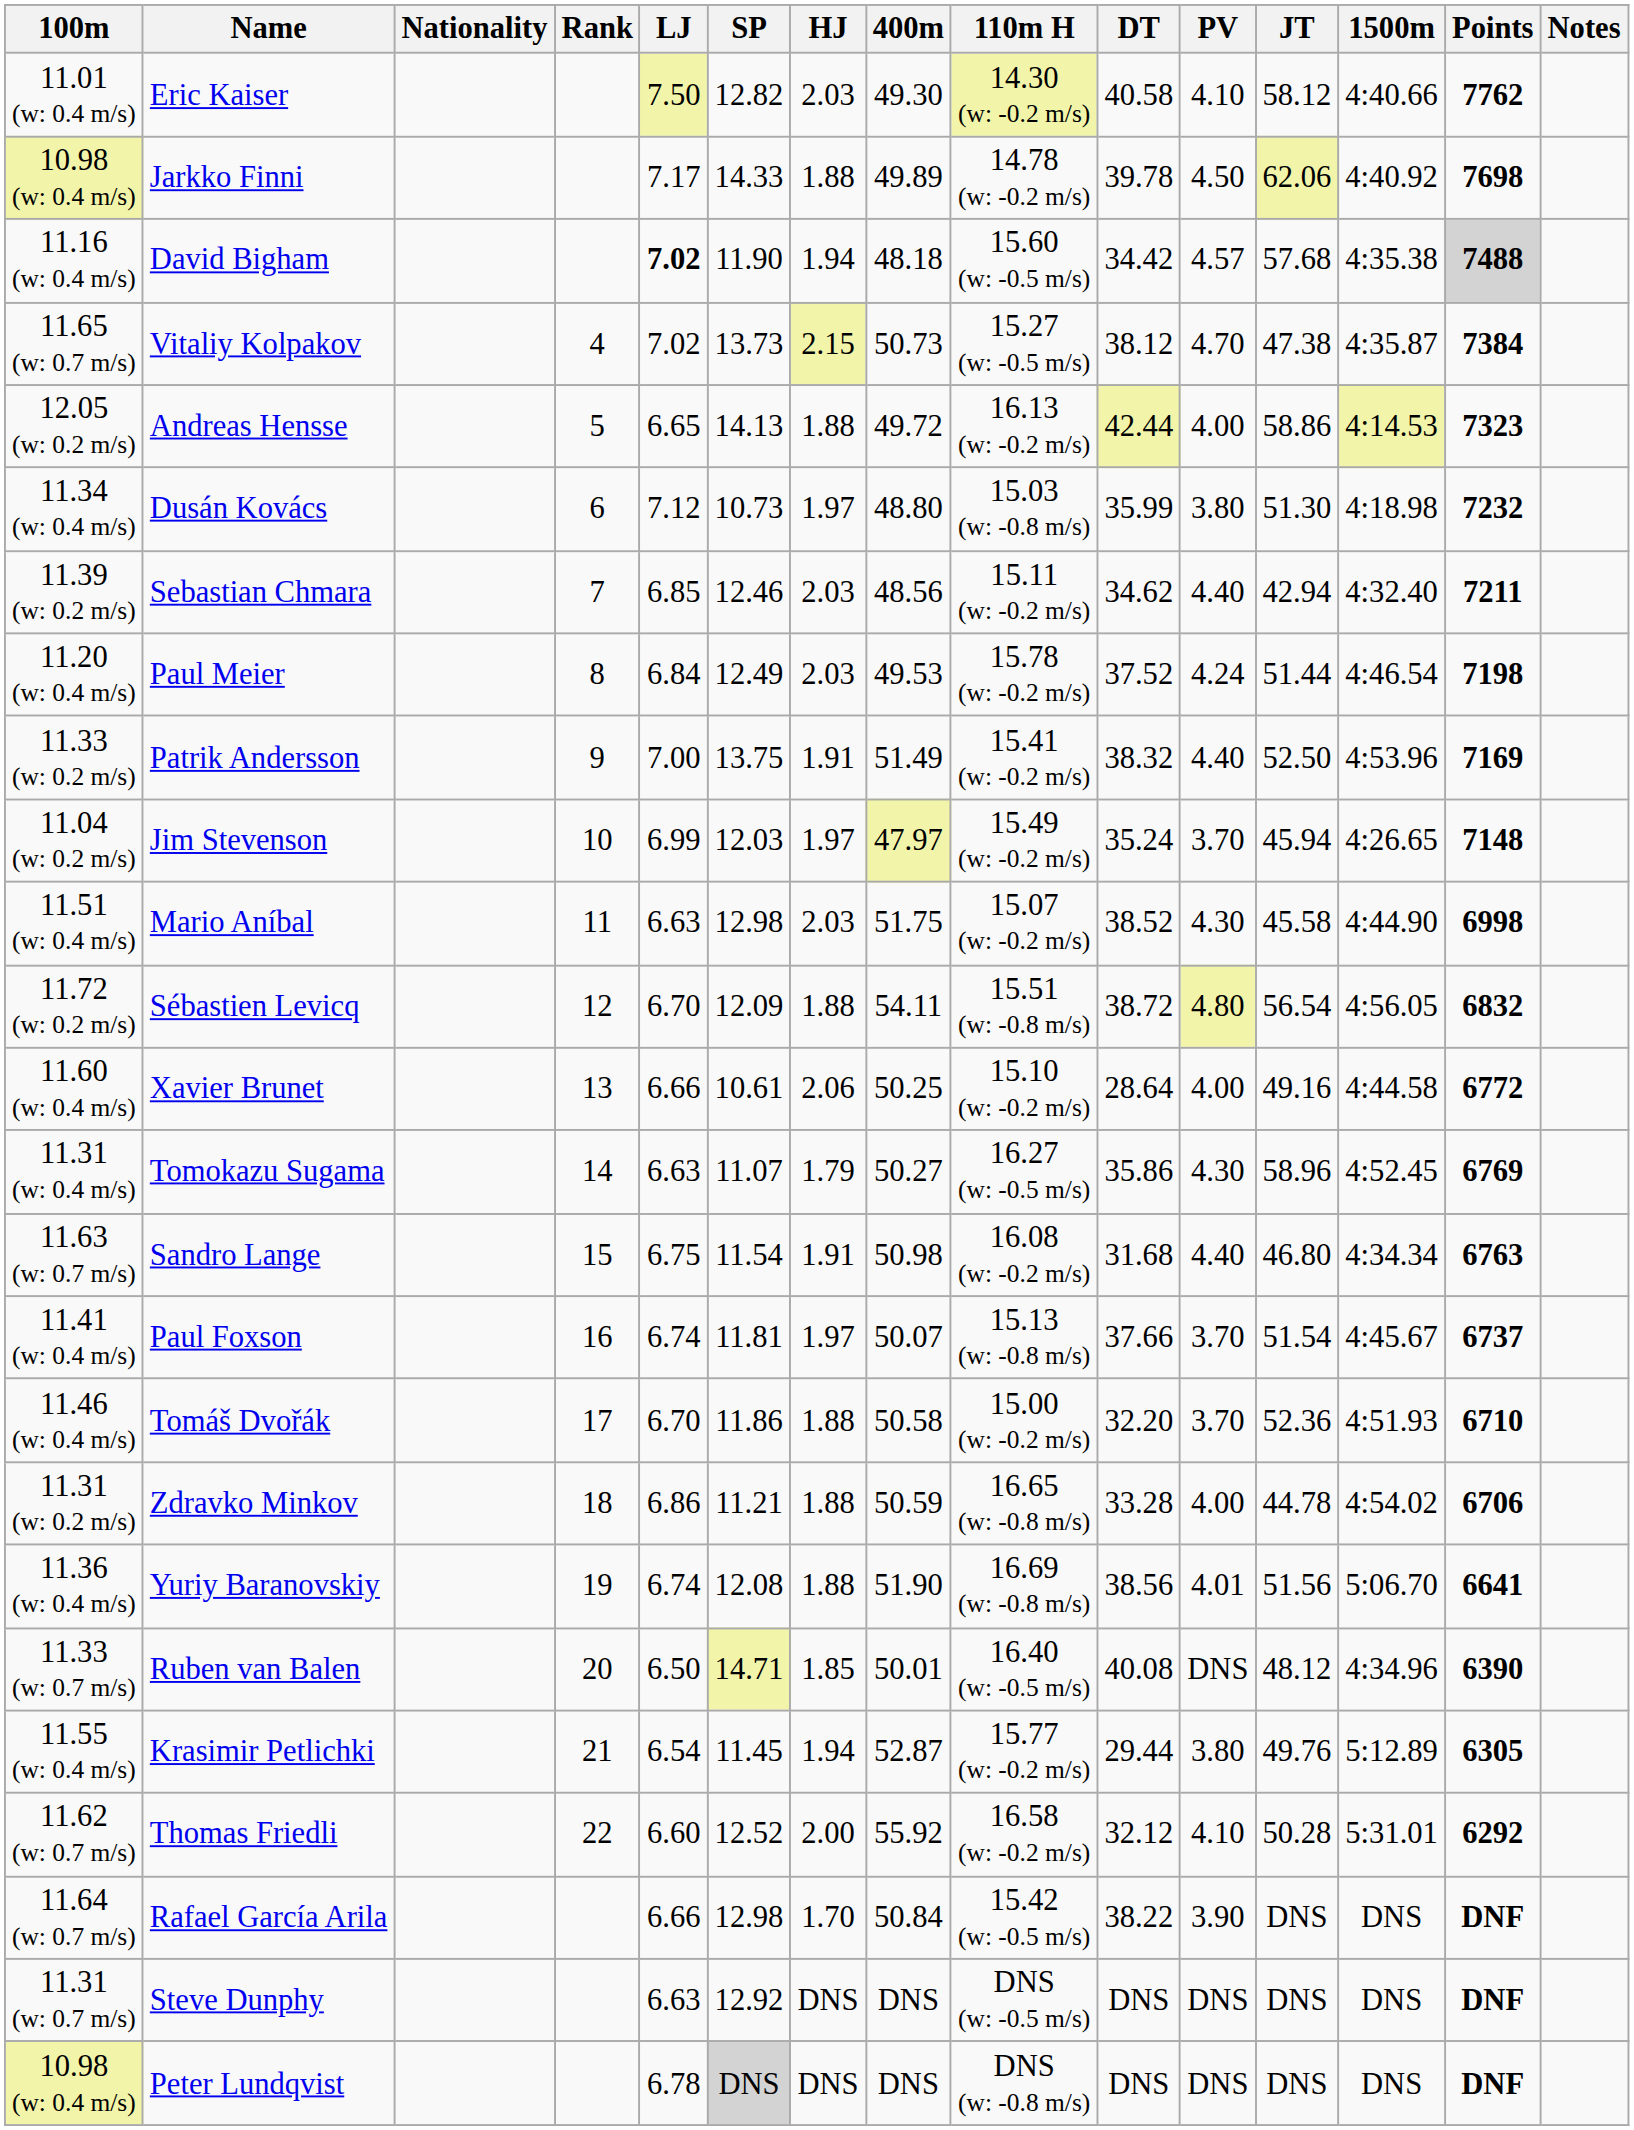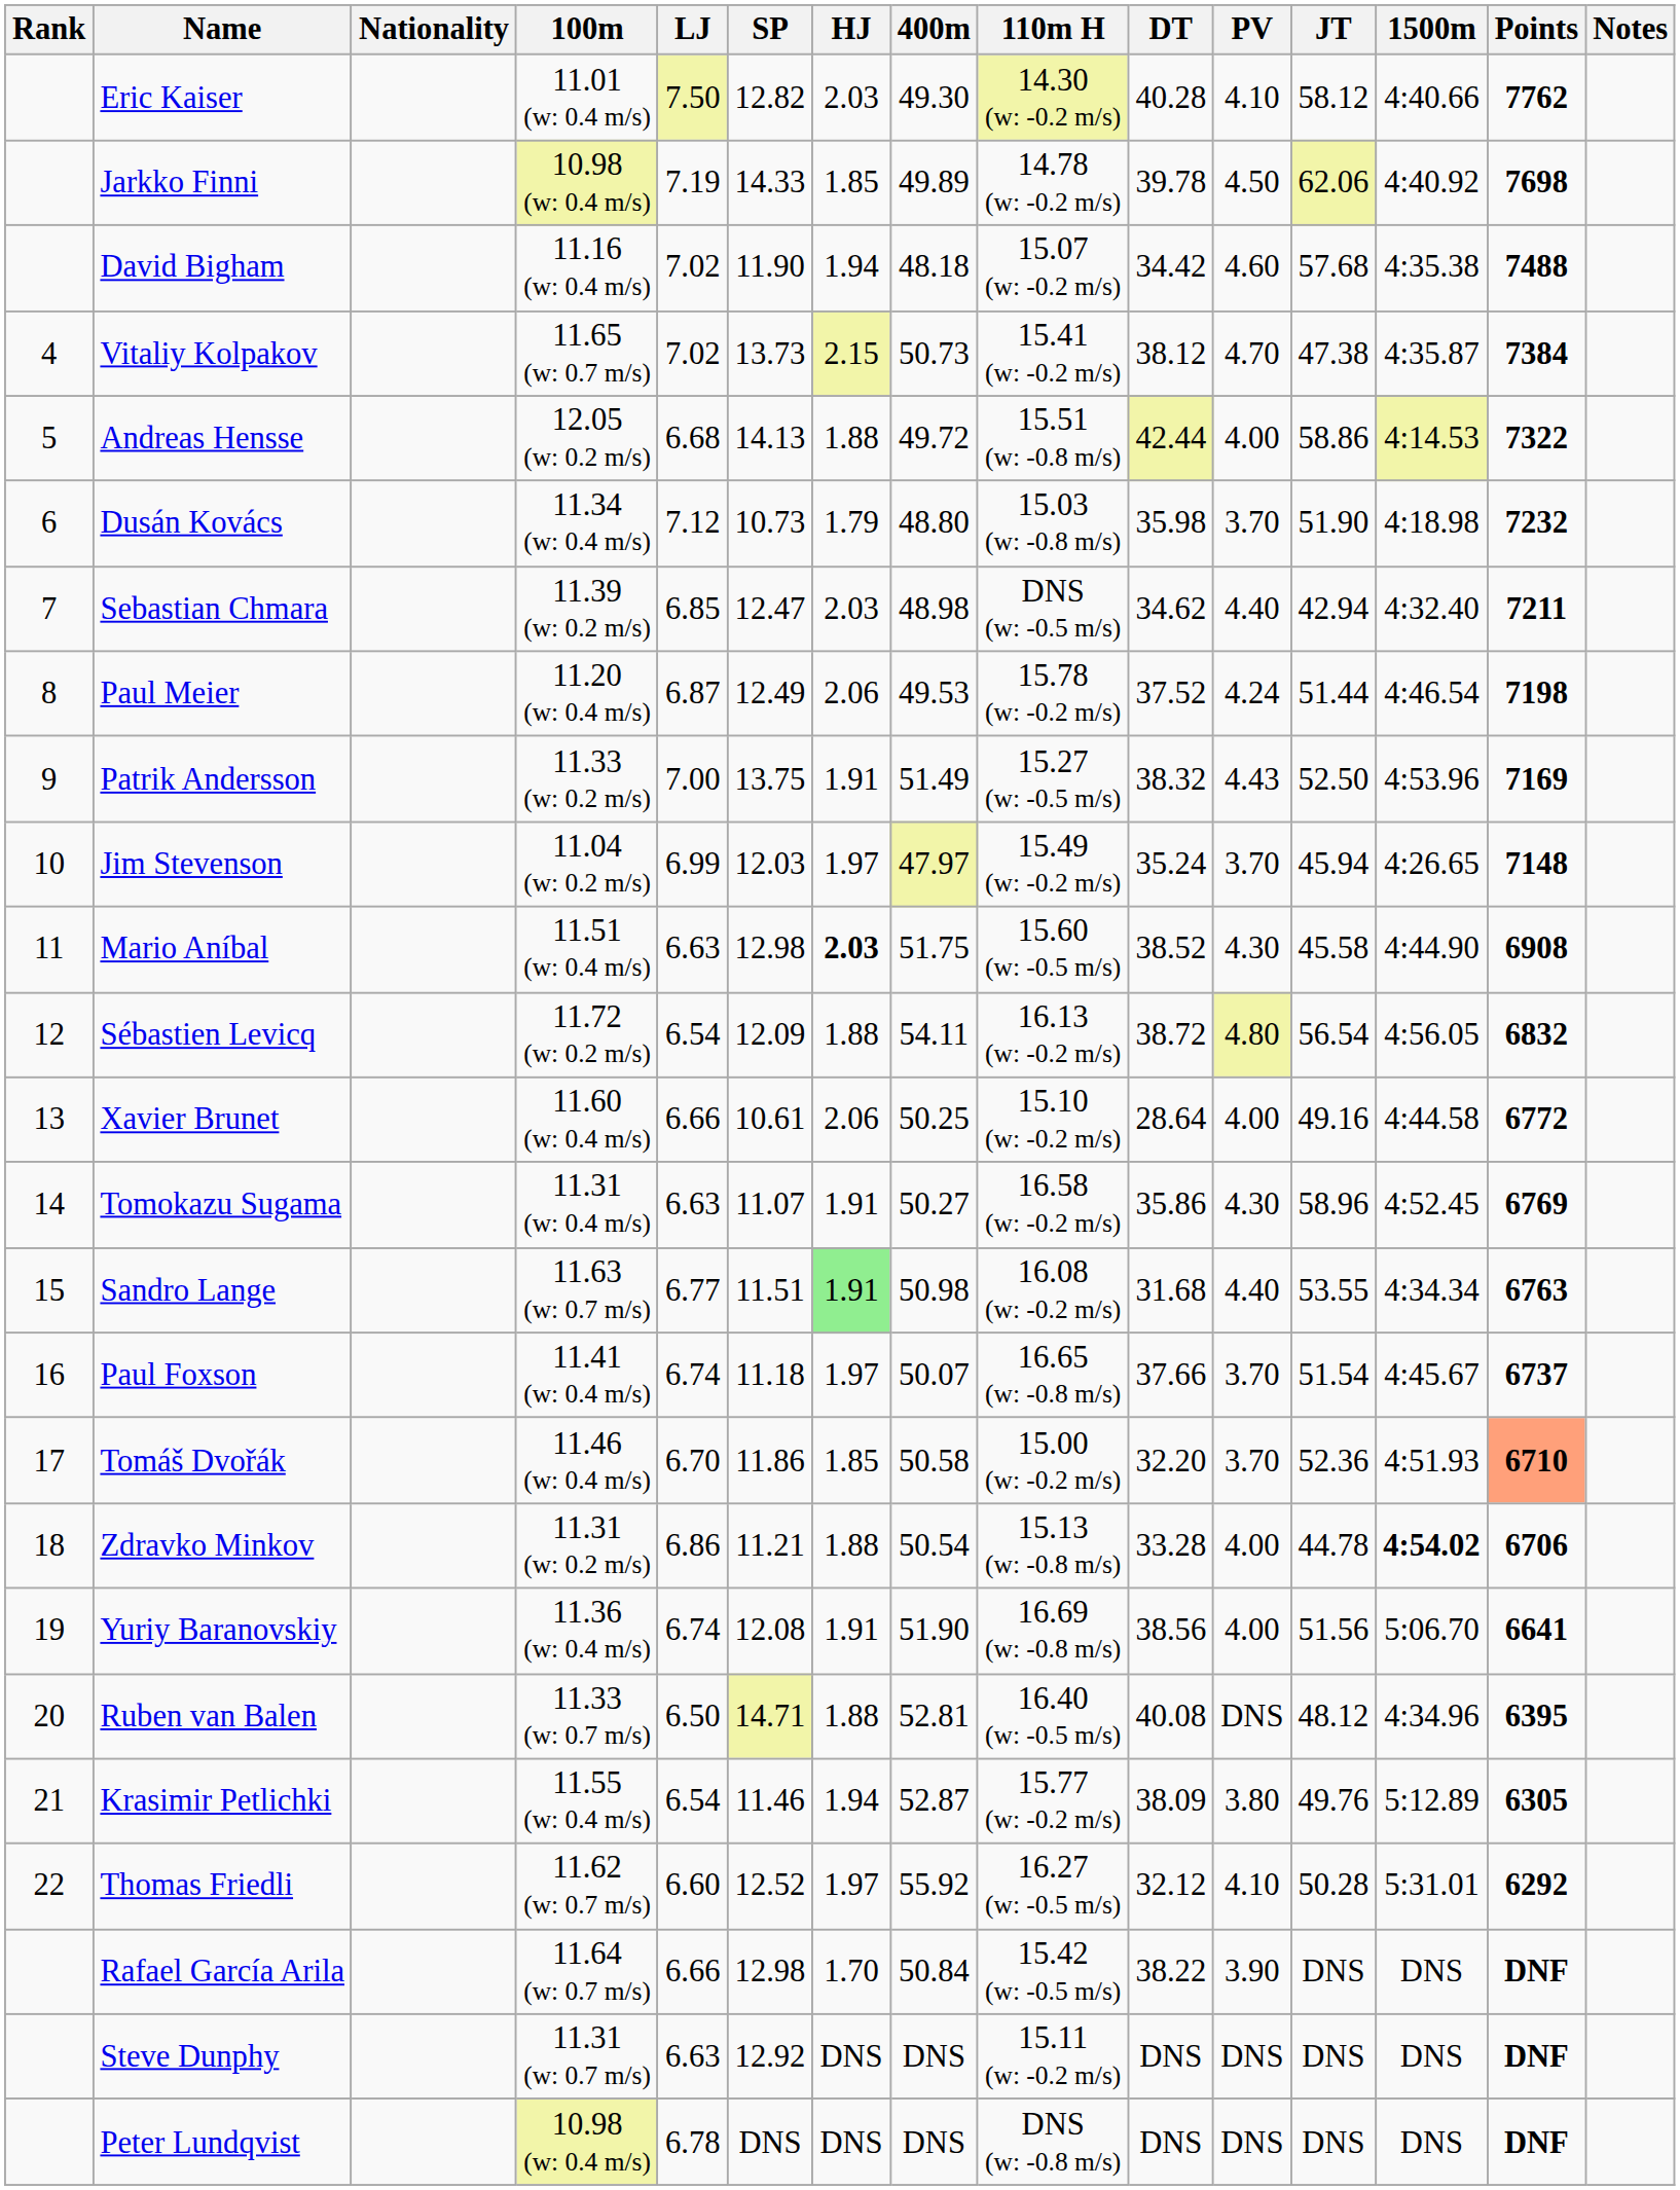columns swapped: Rank <-> 100m
Eric Kaiser | DT: 40.58 -> 40.28
Jarkko Finni | LJ: 7.17 -> 7.19
Jarkko Finni | HJ: 1.88 -> 1.85
David Bigham | LJ: bold -> normal
David Bigham | 110m H: 15.60 (w: -0.5 m/s) -> 15.07 (w: -0.2 m/s)
David Bigham | PV: 4.57 -> 4.60
David Bigham | Points: lightgrey background -> no background
Vitaliy Kolpakov | 110m H: 15.27 (w: -0.5 m/s) -> 15.41 (w: -0.2 m/s)
Andreas Hensse | LJ: 6.65 -> 6.68
Andreas Hensse | 110m H: 16.13 (w: -0.2 m/s) -> 15.51 (w: -0.8 m/s)
Andreas Hensse | Points: 7323 -> 7322
Dusán Kovács | HJ: 1.97 -> 1.79
Dusán Kovács | DT: 35.99 -> 35.98
Dusán Kovács | PV: 3.80 -> 3.70
Dusán Kovács | JT: 51.30 -> 51.90
Sebastian Chmara | SP: 12.46 -> 12.47
Sebastian Chmara | 400m: 48.56 -> 48.98
Sebastian Chmara | 110m H: 15.11 (w: -0.2 m/s) -> DNS (w: -0.5 m/s)
Paul Meier | LJ: 6.84 -> 6.87
Paul Meier | HJ: 2.03 -> 2.06
Patrik Andersson | 110m H: 15.41 (w: -0.2 m/s) -> 15.27 (w: -0.5 m/s)
Patrik Andersson | PV: 4.40 -> 4.43
Mario Aníbal | HJ: normal -> bold
Mario Aníbal | 110m H: 15.07 (w: -0.2 m/s) -> 15.60 (w: -0.5 m/s)
Mario Aníbal | Points: 6998 -> 6908
Sébastien Levicq | LJ: 6.70 -> 6.54
Sébastien Levicq | 110m H: 15.51 (w: -0.8 m/s) -> 16.13 (w: -0.2 m/s)
Tomokazu Sugama | HJ: 1.79 -> 1.91
Tomokazu Sugama | 110m H: 16.27 (w: -0.5 m/s) -> 16.58 (w: -0.2 m/s)
Sandro Lange | LJ: 6.75 -> 6.77
Sandro Lange | SP: 11.54 -> 11.51
Sandro Lange | HJ: no background -> lightgreen background
Sandro Lange | JT: 46.80 -> 53.55
Paul Foxson | SP: 11.81 -> 11.18
Paul Foxson | 110m H: 15.13 (w: -0.8 m/s) -> 16.65 (w: -0.8 m/s)
Tomáš Dvořák | HJ: 1.88 -> 1.85
Tomáš Dvořák | Points: no background -> lightsalmon background
Zdravko Minkov | 400m: 50.59 -> 50.54
Zdravko Minkov | 110m H: 16.65 (w: -0.8 m/s) -> 15.13 (w: -0.8 m/s)
Zdravko Minkov | 1500m: normal -> bold
Yuriy Baranovskiy | HJ: 1.88 -> 1.91
Yuriy Baranovskiy | PV: 4.01 -> 4.00
Ruben van Balen | HJ: 1.85 -> 1.88
Ruben van Balen | 400m: 50.01 -> 52.81
Ruben van Balen | Points: 6390 -> 6395
Krasimir Petlichki | SP: 11.45 -> 11.46
Krasimir Petlichki | DT: 29.44 -> 38.09
Thomas Friedli | HJ: 2.00 -> 1.97
Thomas Friedli | 110m H: 16.58 (w: -0.2 m/s) -> 16.27 (w: -0.5 m/s)
Steve Dunphy | 110m H: DNS (w: -0.5 m/s) -> 15.11 (w: -0.2 m/s)
Peter Lundqvist | SP: lightgrey background -> no background
